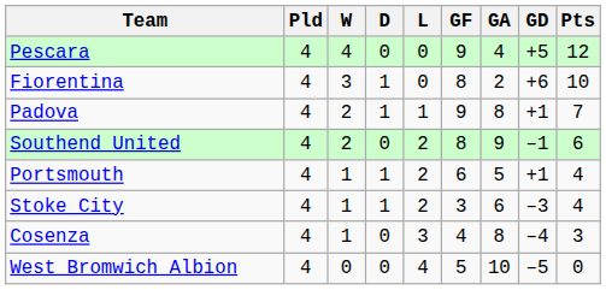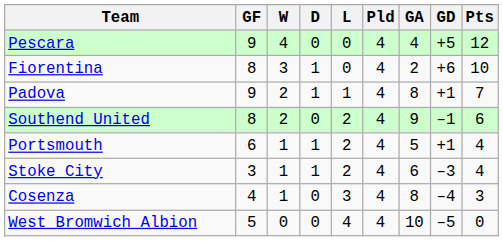columns swapped: Pld <-> GF
